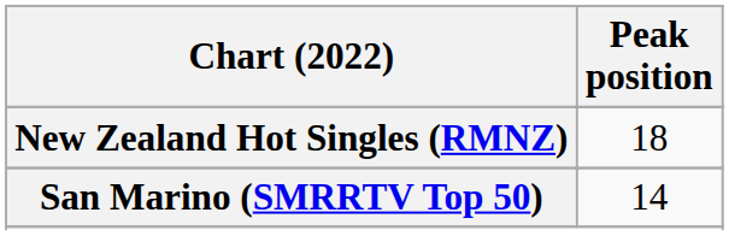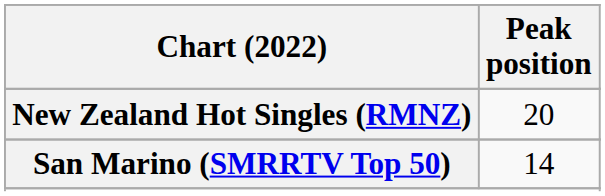New Zealand Hot Singles (RMNZ) | Peak position: 18 -> 20
